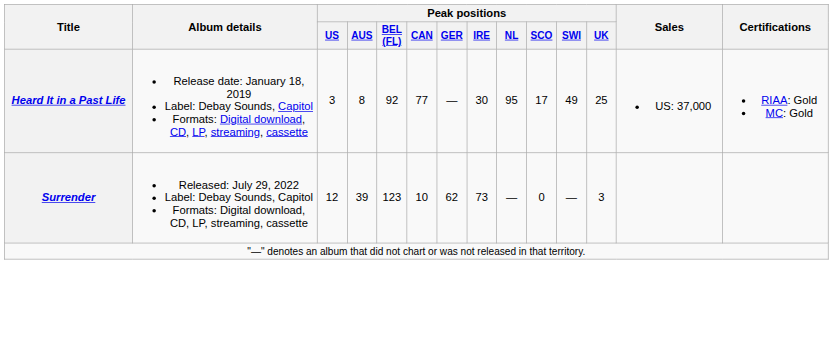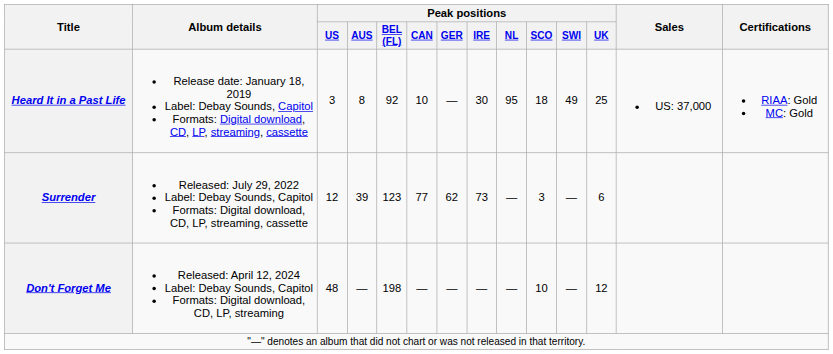Heard It in a Past Life | Peak positions / CAN: 77 -> 10
Heard It in a Past Life | Peak positions / SCO: 17 -> 18
Surrender | Peak positions / CAN: 10 -> 77
Surrender | Peak positions / SCO: 0 -> 3
Surrender | Peak positions / UK: 3 -> 6
+ row: Don't Forget Me | Released: April 12, 2024 Label: Debay Sounds, Capitol Formats: Digital download, CD, LP, streaming | 48 | — | 198 | — | — | — | — | 10 | — | 12
